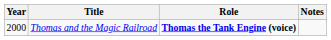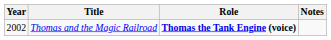Thomas and the Magic Railroad | Year: 2000 -> 2002
